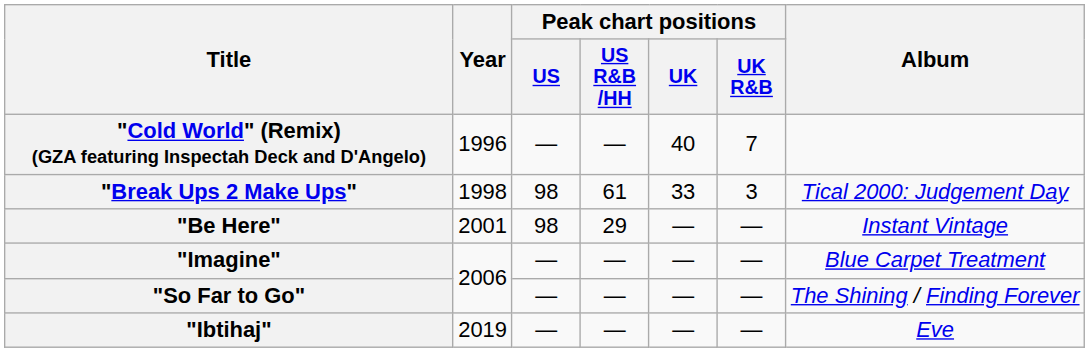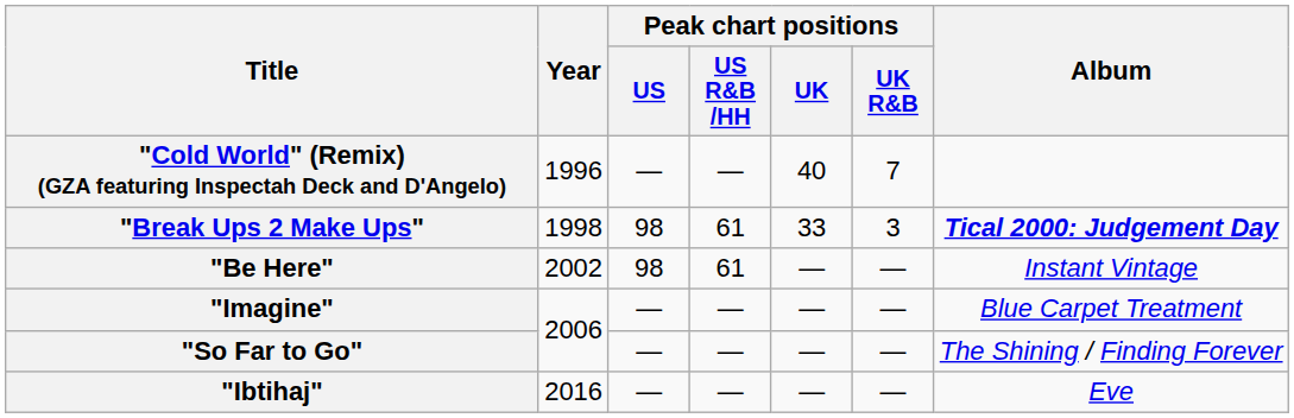"Break Ups 2 Make Ups" | Album: normal -> bold
"Be Here" | Year: 2001 -> 2002
"Be Here" | Peak chart positions / US R&B /HH: 29 -> 61
"Ibtihaj" | Year: 2019 -> 2016
